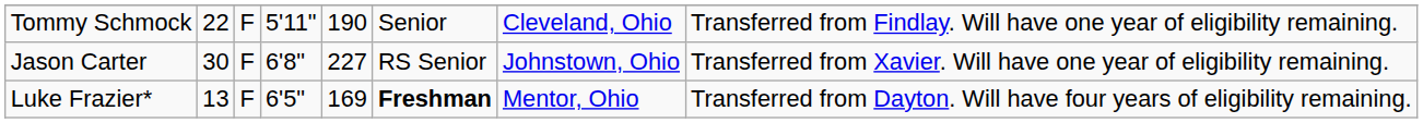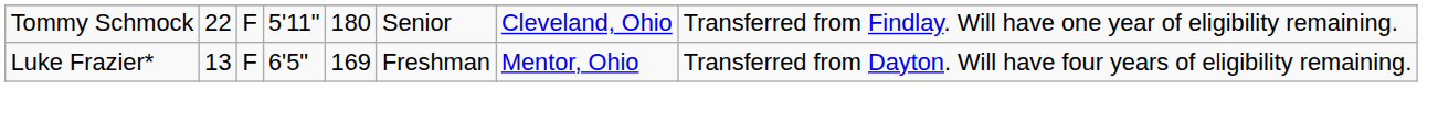Tommy Schmock | column 5: 190 -> 180
- row: Jason Carter | 30 | F | 6'8" | 227 | RS Senior | Johnstown, Ohio | Transferred from Xavier. Will have one year of eligibility remaining.
Luke Frazier* | column 6: bold -> normal
